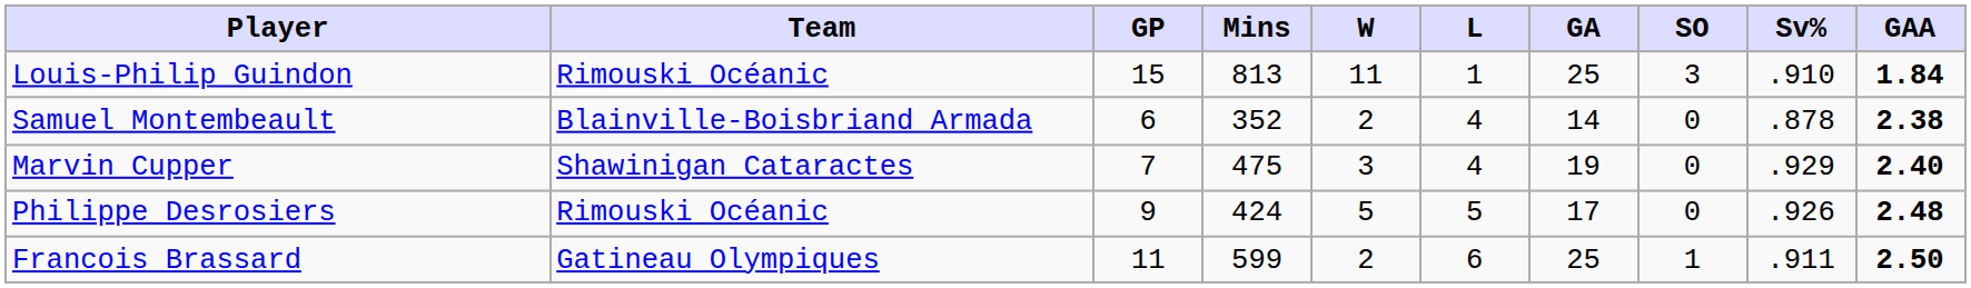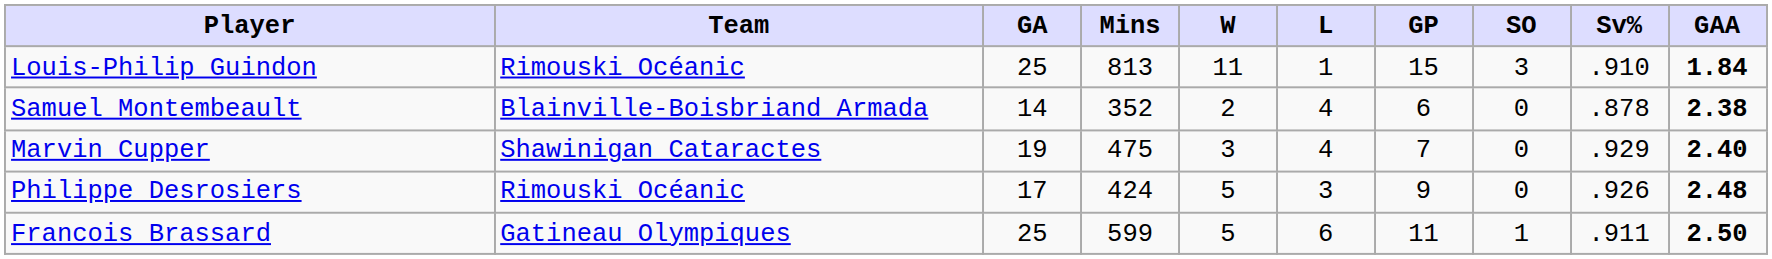columns swapped: GP <-> GA
Philippe Desrosiers | L: 5 -> 3
Francois Brassard | W: 2 -> 5
